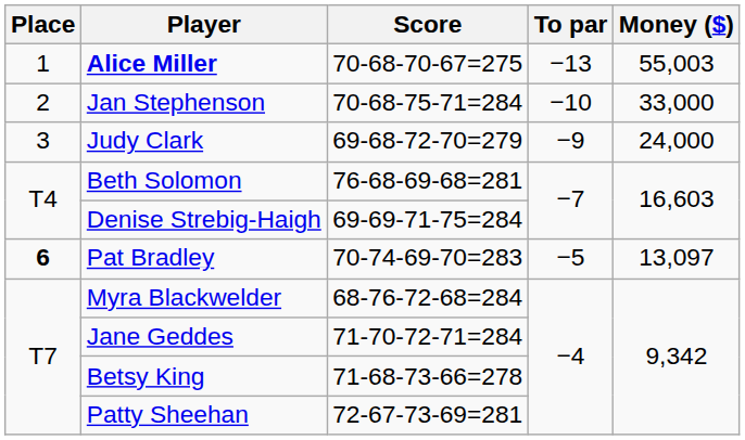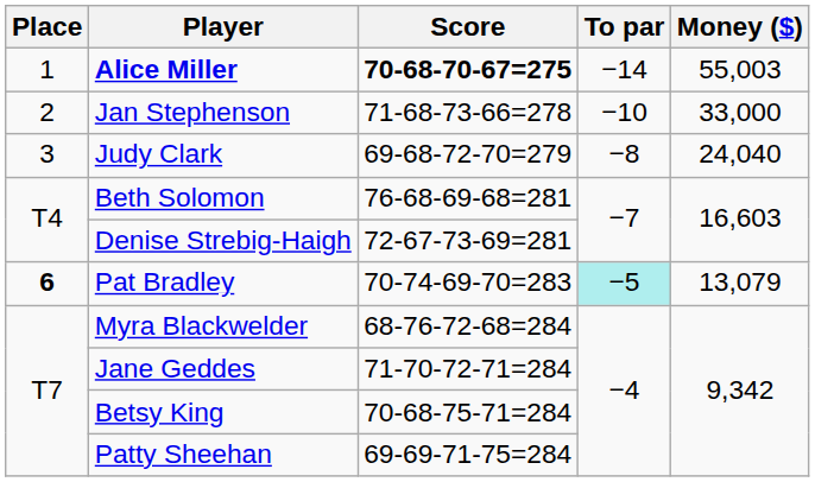Alice Miller | Score: normal -> bold
Alice Miller | To par: −13 -> −14
Jan Stephenson | Score: 70-68-75-71=284 -> 71-68-73-66=278
Judy Clark | To par: −9 -> −8
Judy Clark | Money ($): 24,000 -> 24,040
Denise Strebig-Haigh | Score: 69-69-71-75=284 -> 72-67-73-69=281
Pat Bradley | To par: no background -> paleturquoise background
Pat Bradley | Money ($): 13,097 -> 13,079
Betsy King | Score: 71-68-73-66=278 -> 70-68-75-71=284
Patty Sheehan | Score: 72-67-73-69=281 -> 69-69-71-75=284
